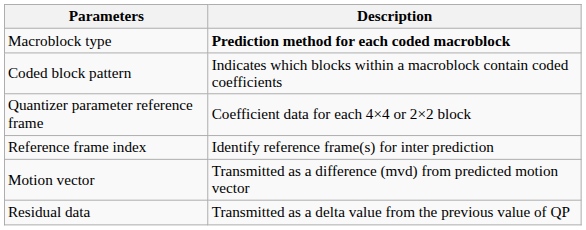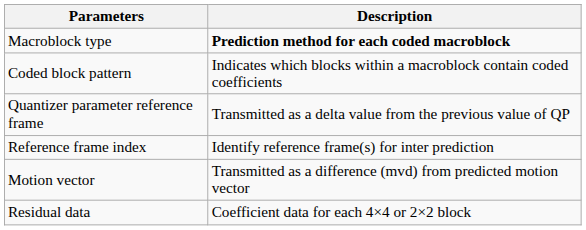Quantizer parameter reference frame | Description: Coefficient data for each 4×4 or 2×2 block -> Transmitted as a delta value from the previous value of QP
Residual data | Description: Transmitted as a delta value from the previous value of QP -> Coefficient data for each 4×4 or 2×2 block
